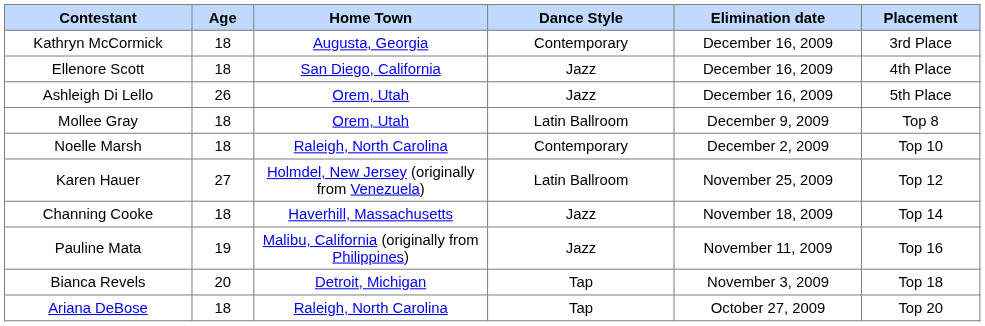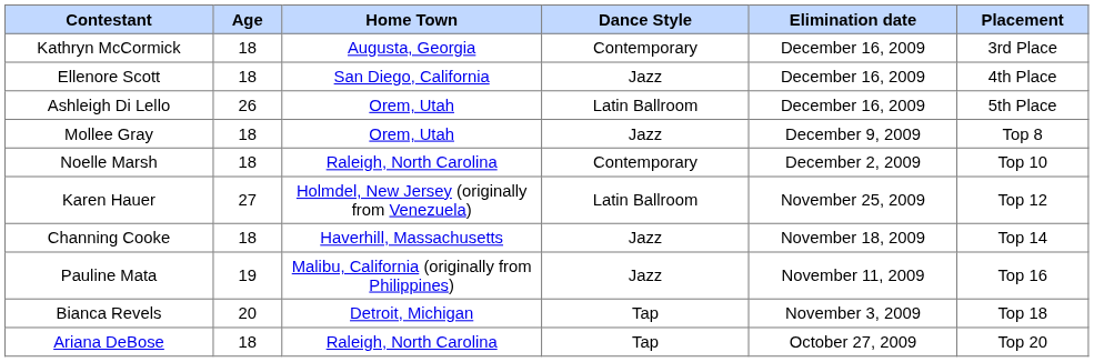Ashleigh Di Lello | Dance Style: Jazz -> Latin Ballroom
Mollee Gray | Dance Style: Latin Ballroom -> Jazz
